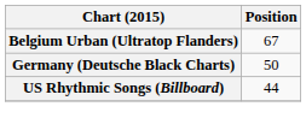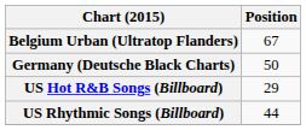+ row: US Hot R&B Songs (Billboard) | 29
